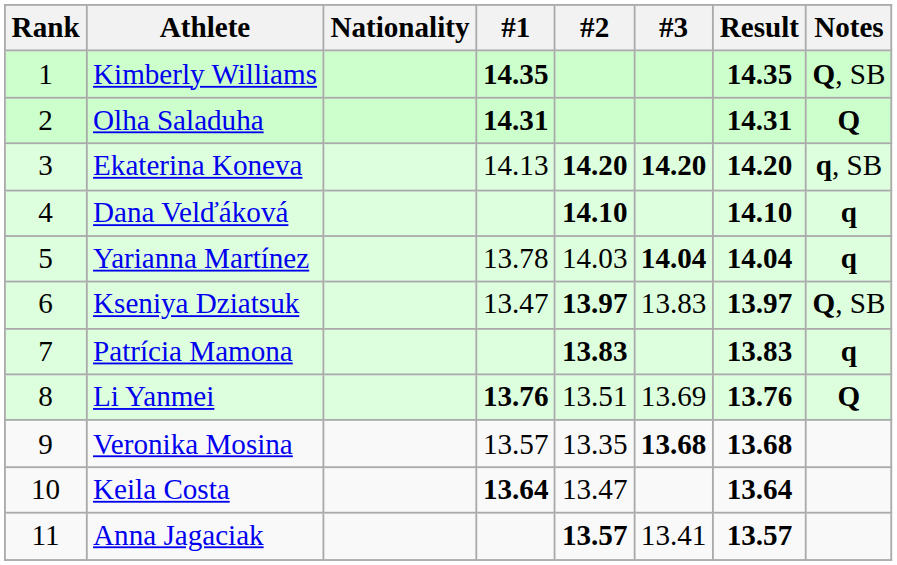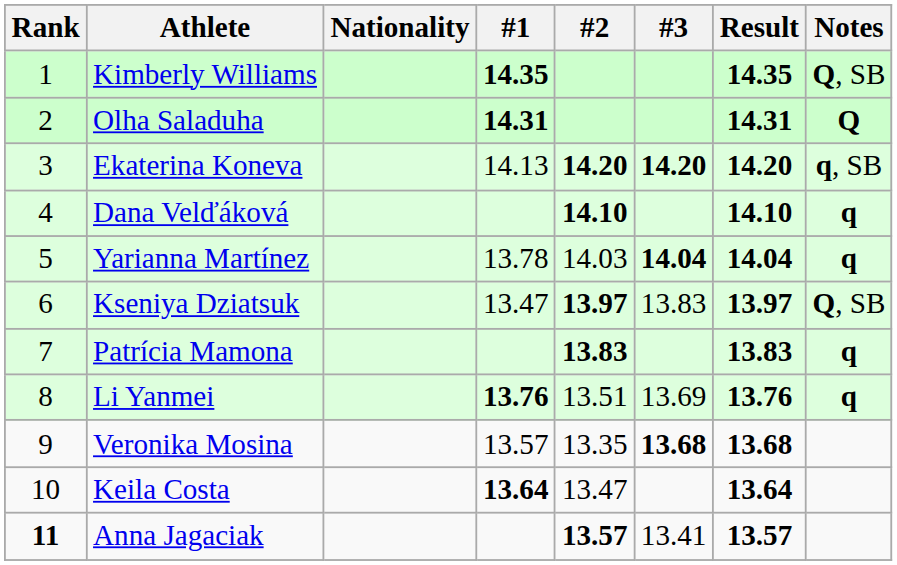Li Yanmei | Notes: Q -> q
Anna Jagaciak | Rank: normal -> bold
